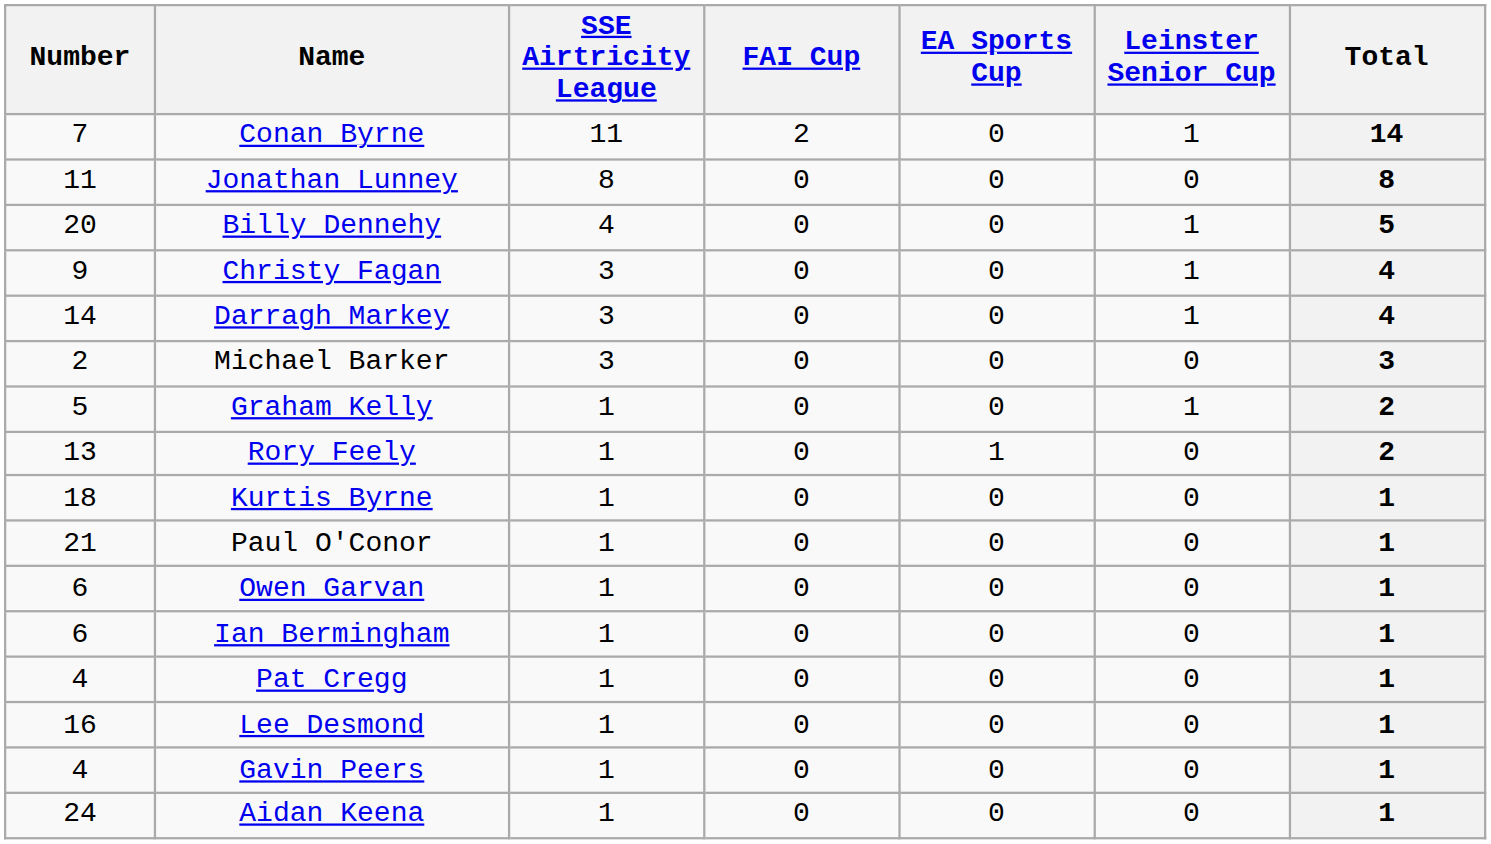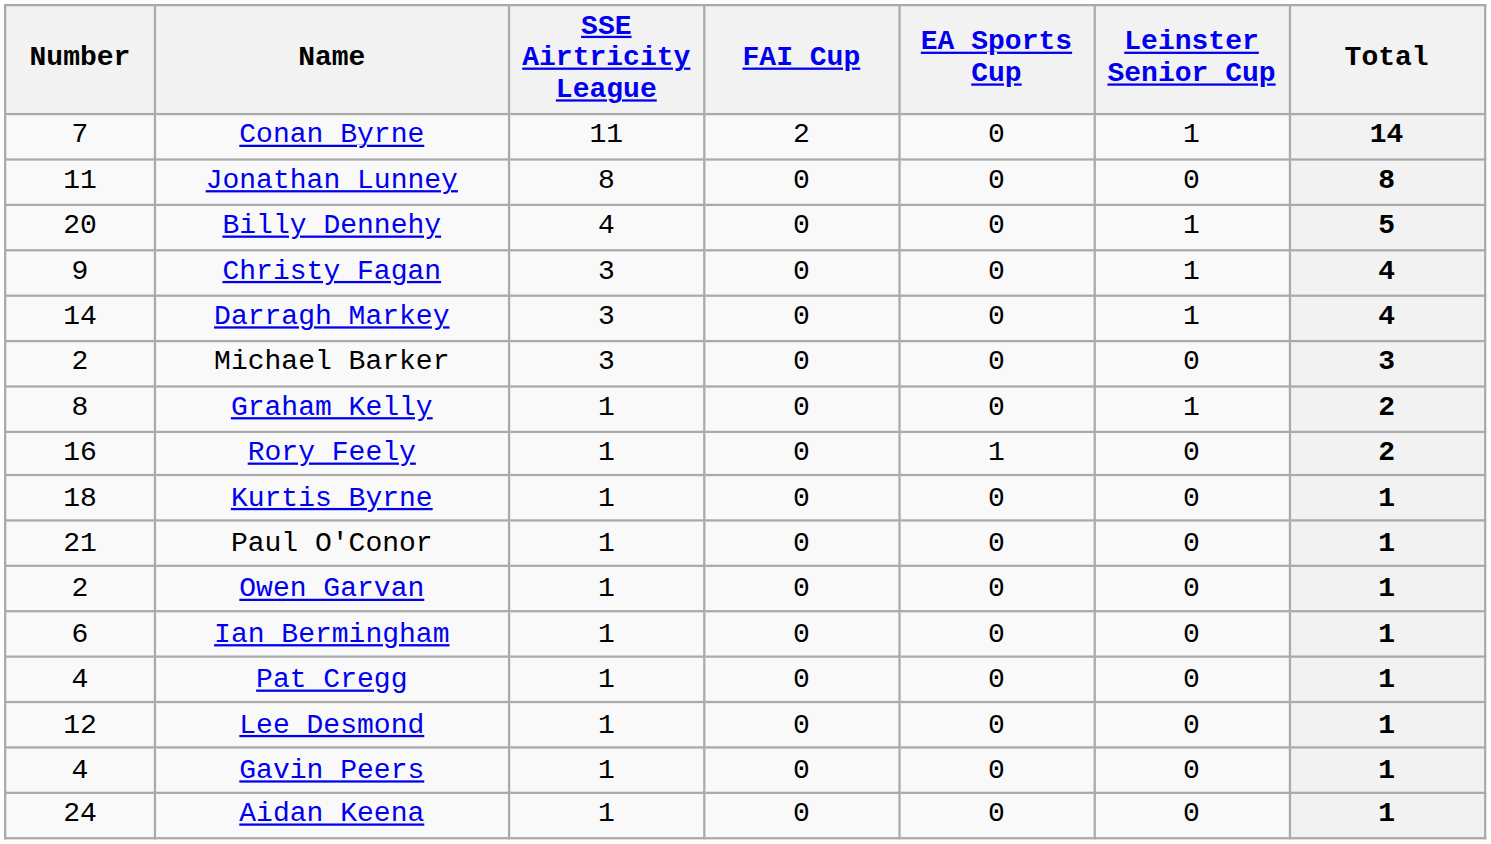Graham Kelly | Number: 5 -> 8
Rory Feely | Number: 13 -> 16
Owen Garvan | Number: 6 -> 2
Lee Desmond | Number: 16 -> 12
